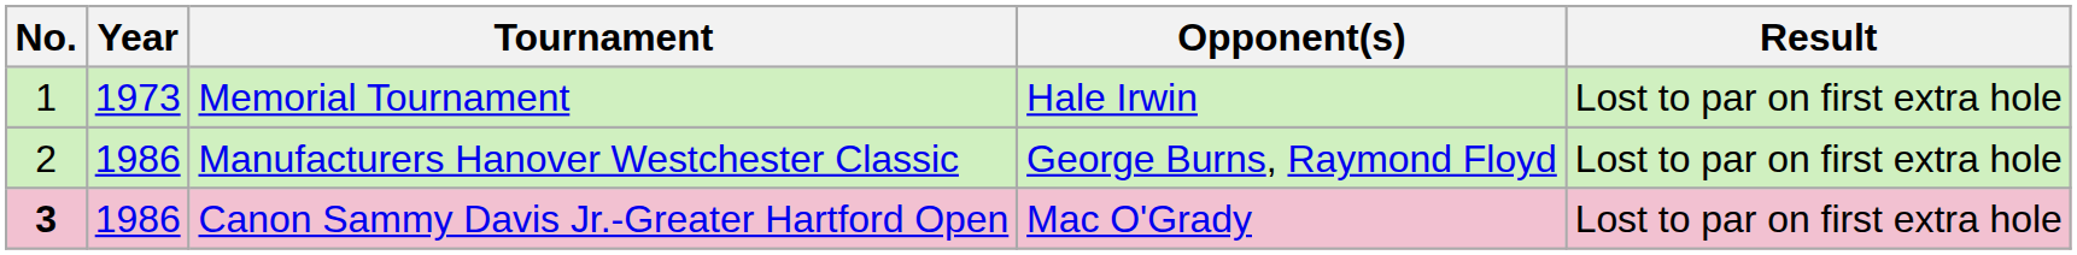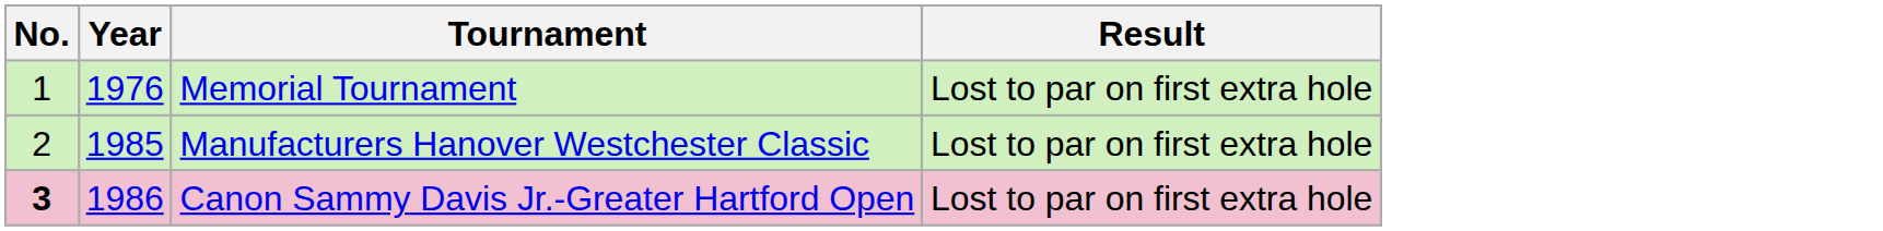- column: Opponent(s) | Hale Irwin | George Burns, Raymond Floyd | Mac O'Grady
Memorial Tournament | Year: 1973 -> 1976
Manufacturers Hanover Westchester Classic | Year: 1986 -> 1985
